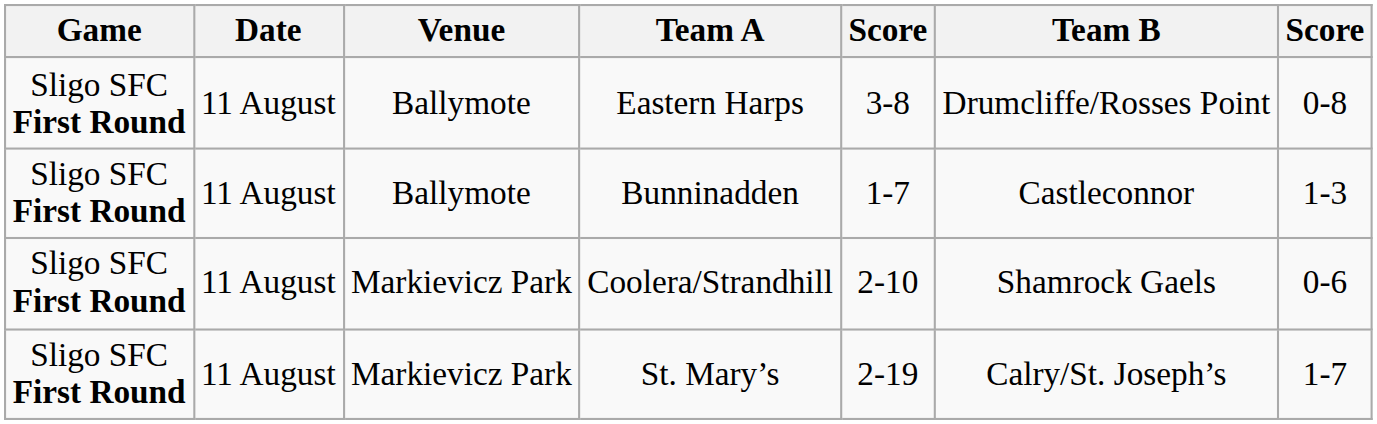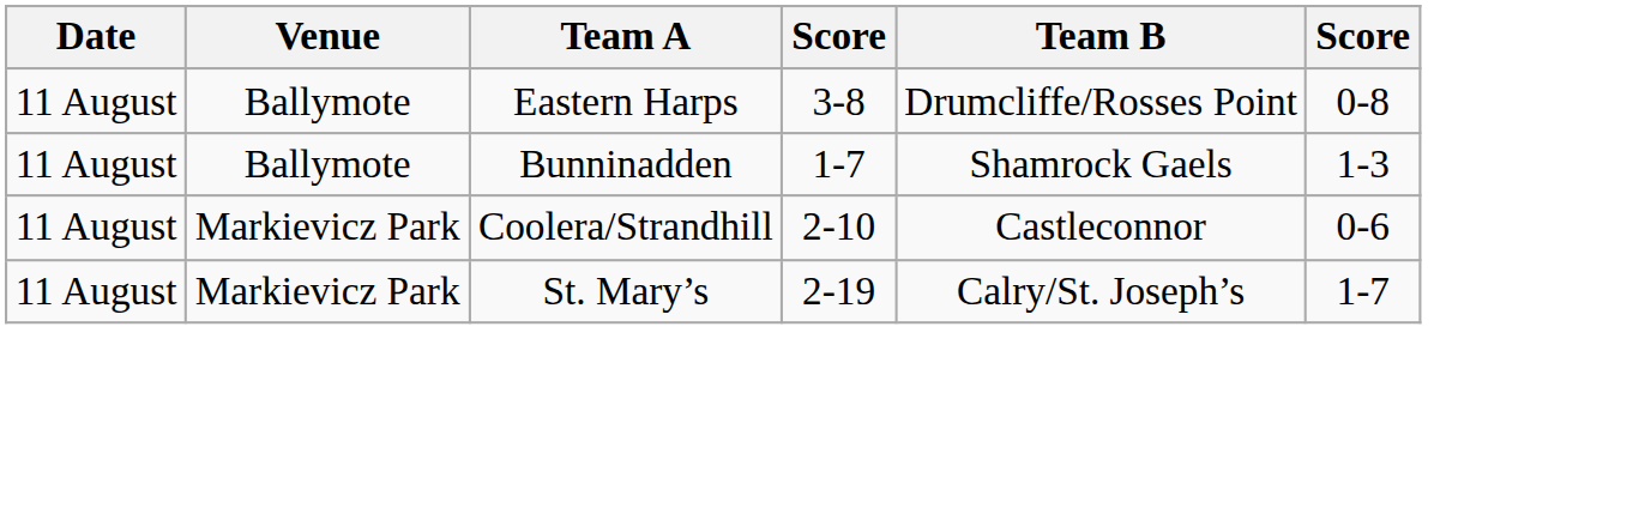- column: Game | Sligo SFC First Round | Sligo SFC First Round | Sligo SFC First Round | Sligo SFC First Round
Bunninadden | Team B: Castleconnor -> Shamrock Gaels
Coolera/Strandhill | Team B: Shamrock Gaels -> Castleconnor
